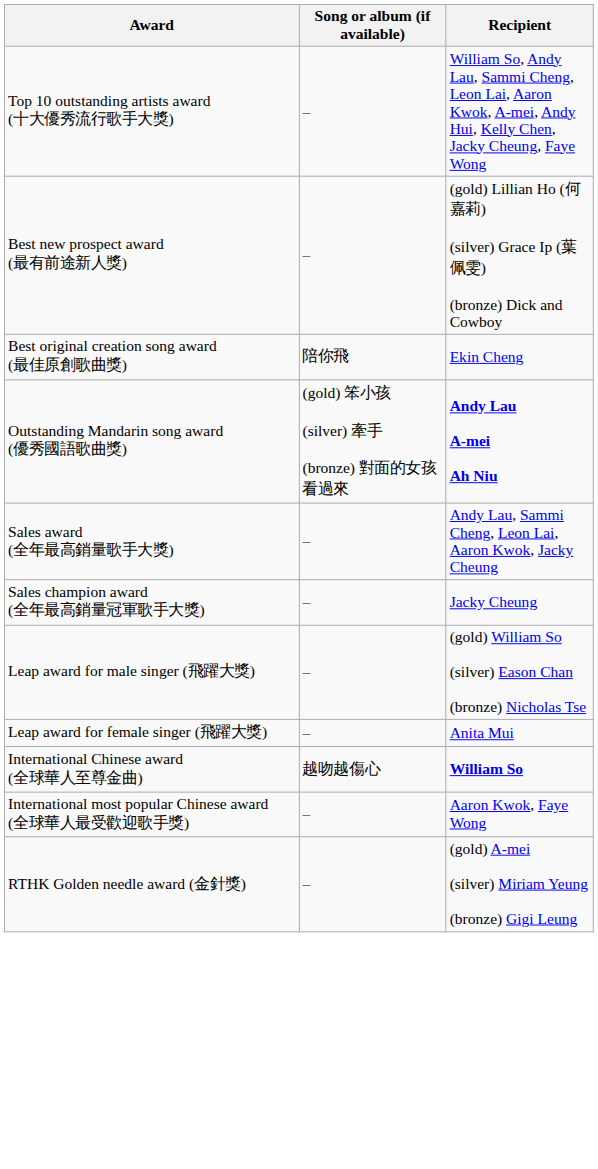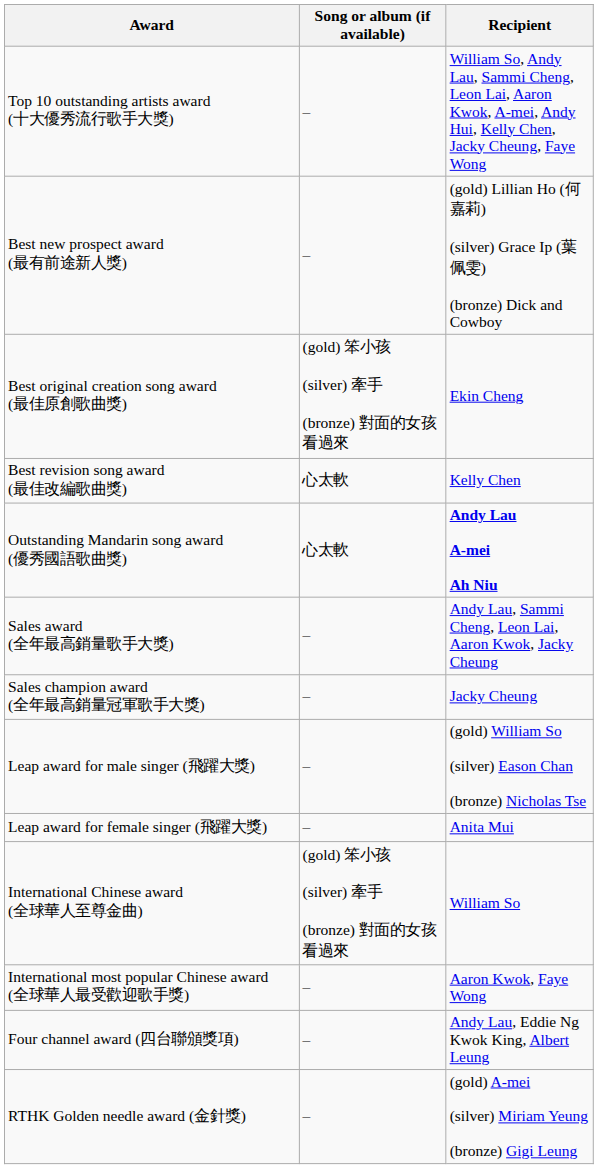Best original creation song award (最佳原創歌曲獎) | Song or album (if available): 陪你飛 -> (gold) 笨小孩 (silver) 牽手 (bronze) 對面的女孩看過來
+ row: Best revision song award (最佳改編歌曲獎) | 心太軟 | Kelly Chen
Outstanding Mandarin song award (優秀國語歌曲獎) | Song or album (if available): (gold) 笨小孩 (silver) 牽手 (bronze) 對面的女孩看過來 -> 心太軟
International Chinese award (全球華人至尊金曲) | Song or album (if available): 越吻越傷心 -> (gold) 笨小孩 (silver) 牽手 (bronze) 對面的女孩看過來
International Chinese award (全球華人至尊金曲) | Recipient: bold -> normal
+ row: Four channel award (四台聯頒獎項) | – | Andy Lau, Eddie Ng Kwok King, Albert Leung
